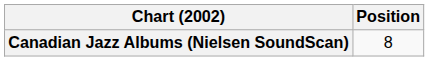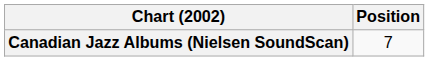Canadian Jazz Albums (Nielsen SoundScan) | Position: 8 -> 7
